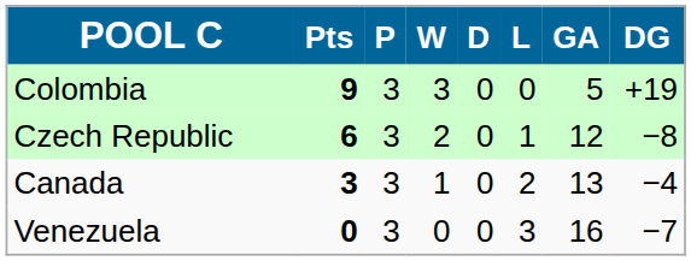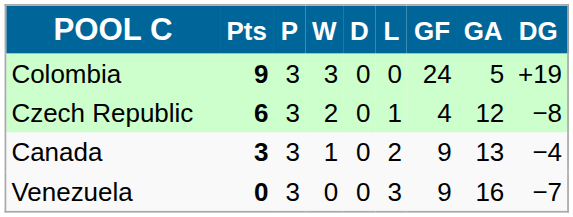+ column: GF | 24 | 4 | 9 | 9
